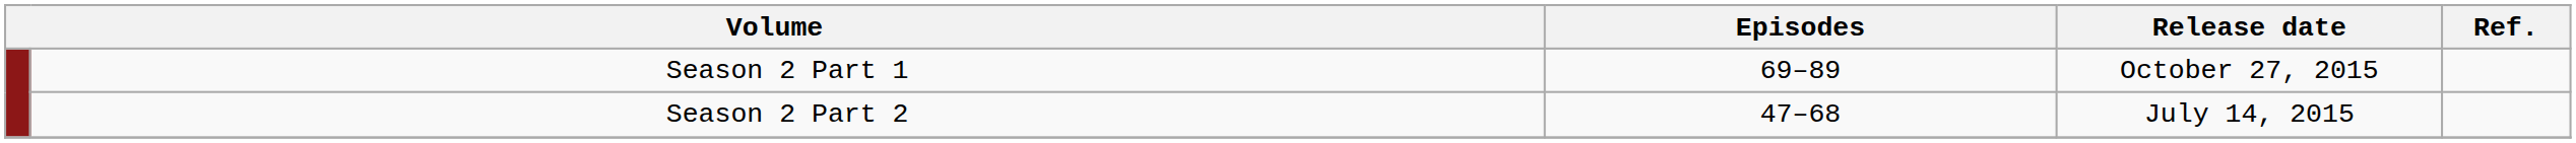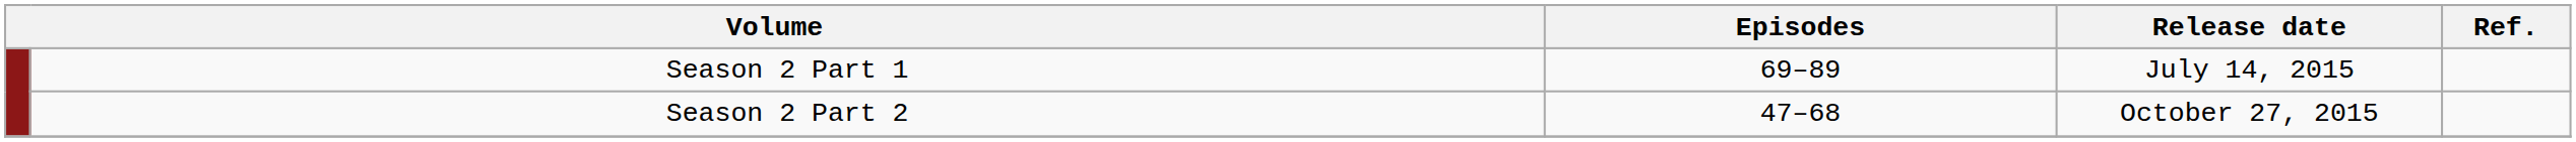Season 2 Part 1 | Release date: October 27, 2015 -> July 14, 2015
Season 2 Part 2 | Release date: July 14, 2015 -> October 27, 2015
